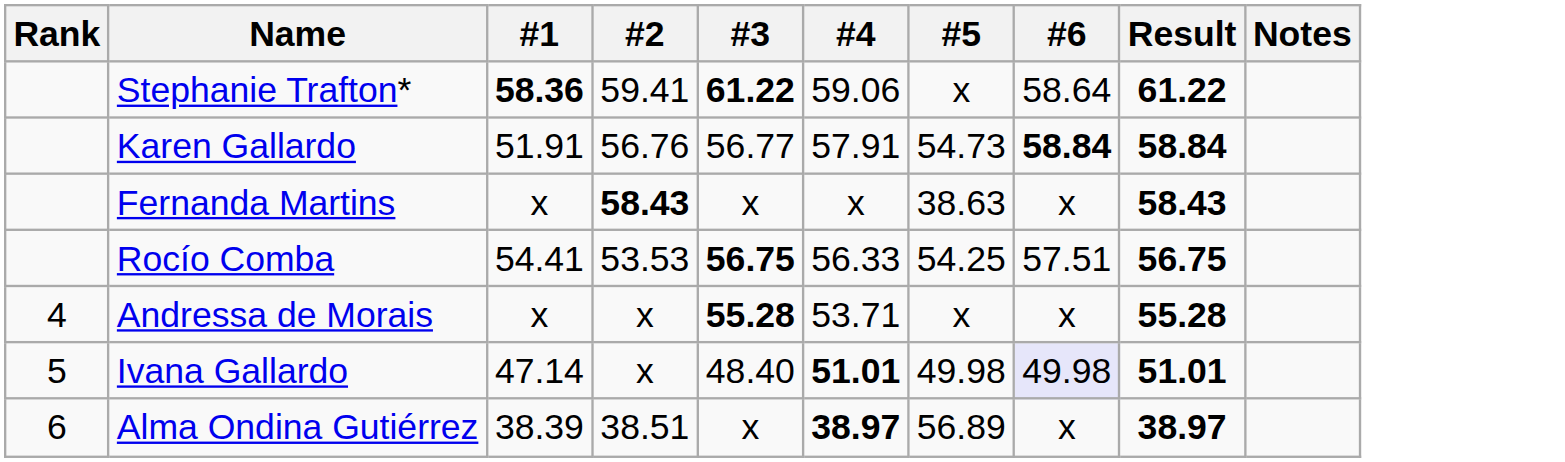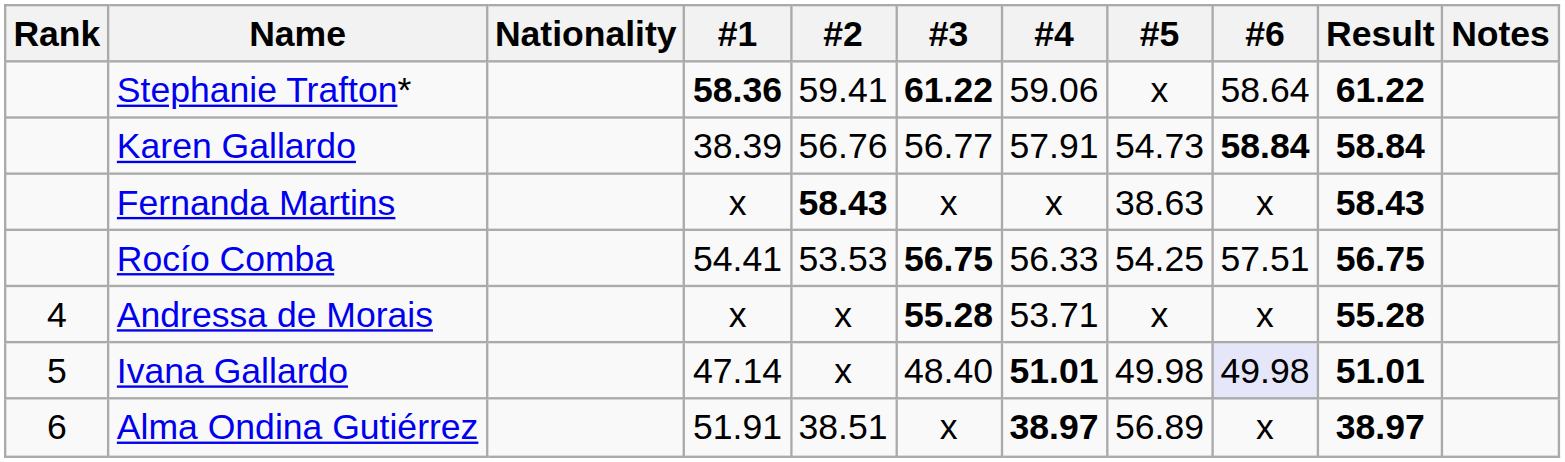+ column: Nationality
Karen Gallardo | #1: 51.91 -> 38.39
Alma Ondina Gutiérrez | #1: 38.39 -> 51.91
